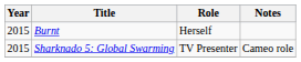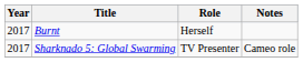Burnt | Year: 2015 -> 2017
Sharknado 5: Global Swarming | Year: 2015 -> 2017
